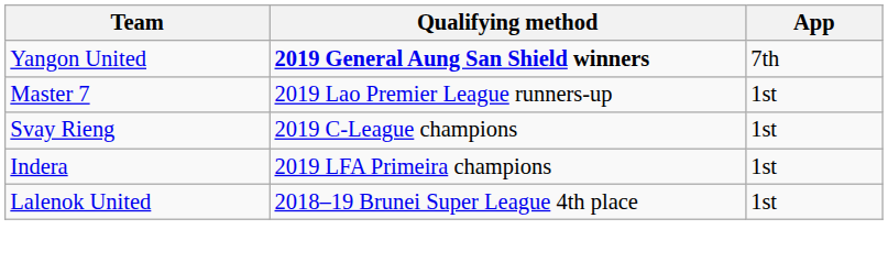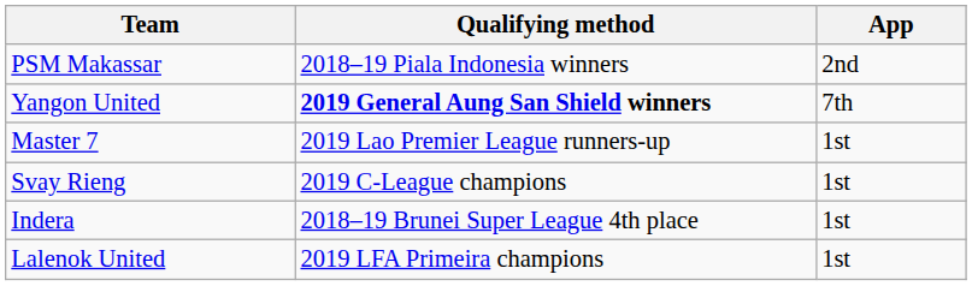+ row: PSM Makassar | 2018–19 Piala Indonesia winners | 2nd
Indera | Qualifying method: 2019 LFA Primeira champions -> 2018–19 Brunei Super League 4th place
Lalenok United | Qualifying method: 2018–19 Brunei Super League 4th place -> 2019 LFA Primeira champions
